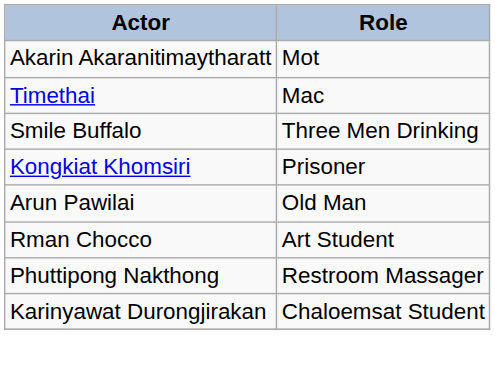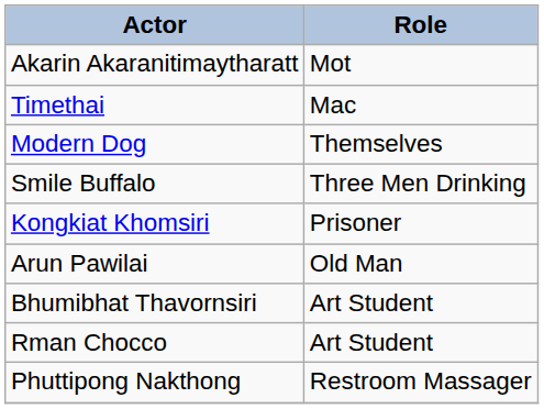+ row: Modern Dog | Themselves
+ row: Bhumibhat Thavornsiri | Art Student
- row: Karinyawat Durongjirakan | Chaloemsat Student
